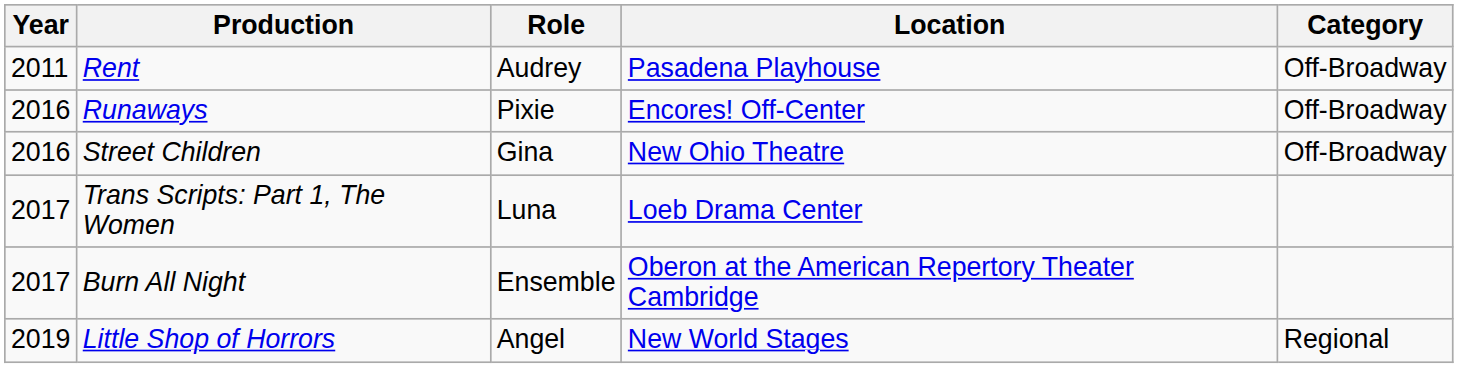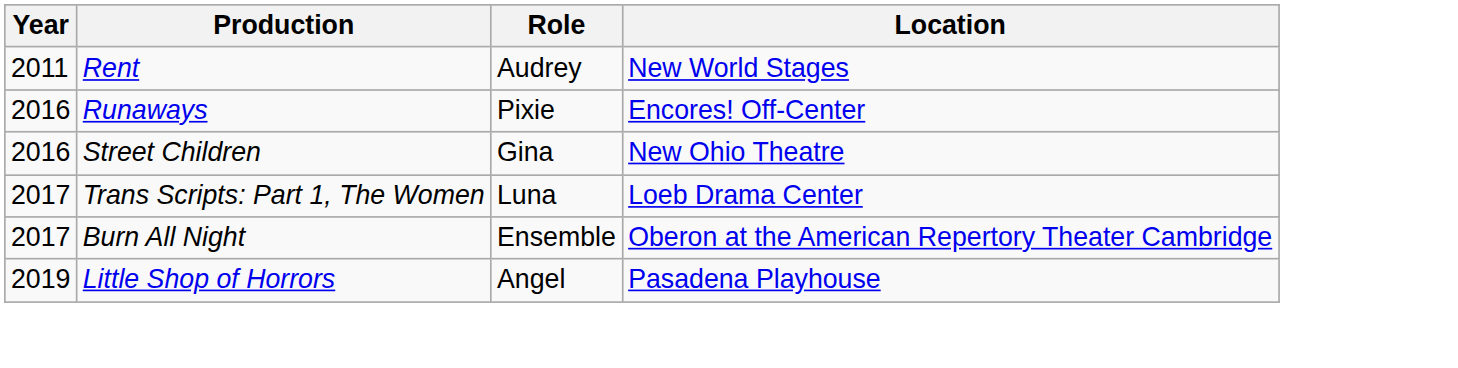- column: Category | Off-Broadway | Off-Broadway | Off-Broadway | Regional
Rent | Location: Pasadena Playhouse -> New World Stages
Little Shop of Horrors | Location: New World Stages -> Pasadena Playhouse
